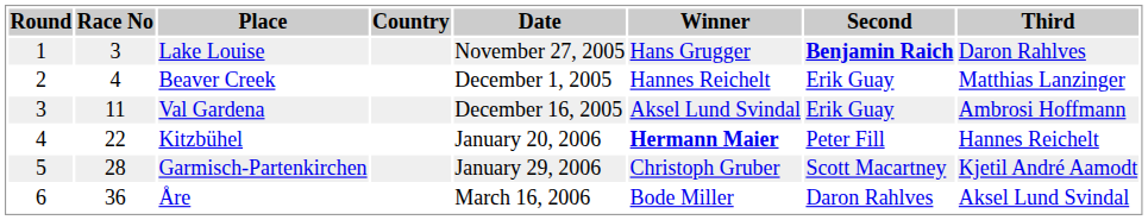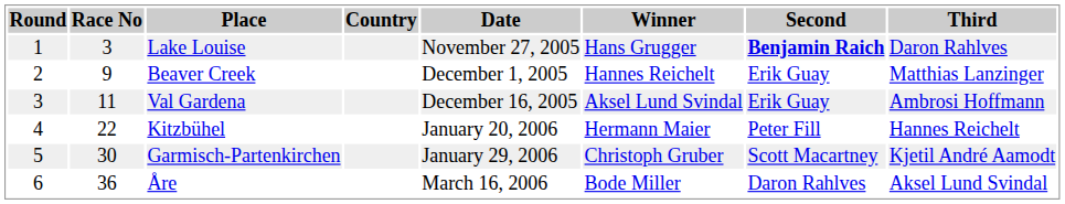Beaver Creek | Race No: 4 -> 9
Kitzbühel | Winner: bold -> normal
Garmisch-Partenkirchen | Race No: 28 -> 30
